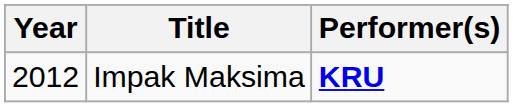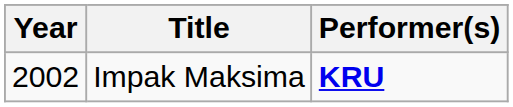Impak Maksima | Year: 2012 -> 2002
